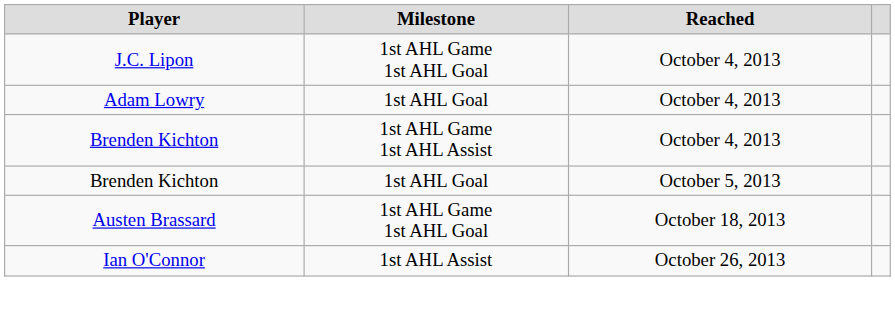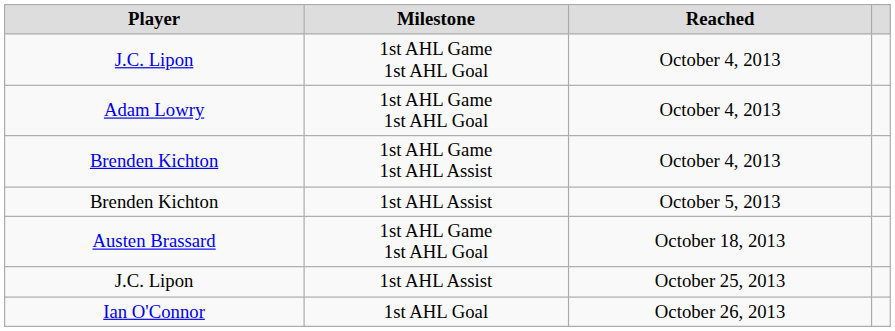Adam Lowry | Milestone: 1st AHL Goal -> 1st AHL Game 1st AHL Goal
Brenden Kichton / October 5, 2013 | Milestone: 1st AHL Goal -> 1st AHL Assist
+ row: J.C. Lipon | 1st AHL Assist | October 25, 2013
Ian O'Connor | Milestone: 1st AHL Assist -> 1st AHL Goal
